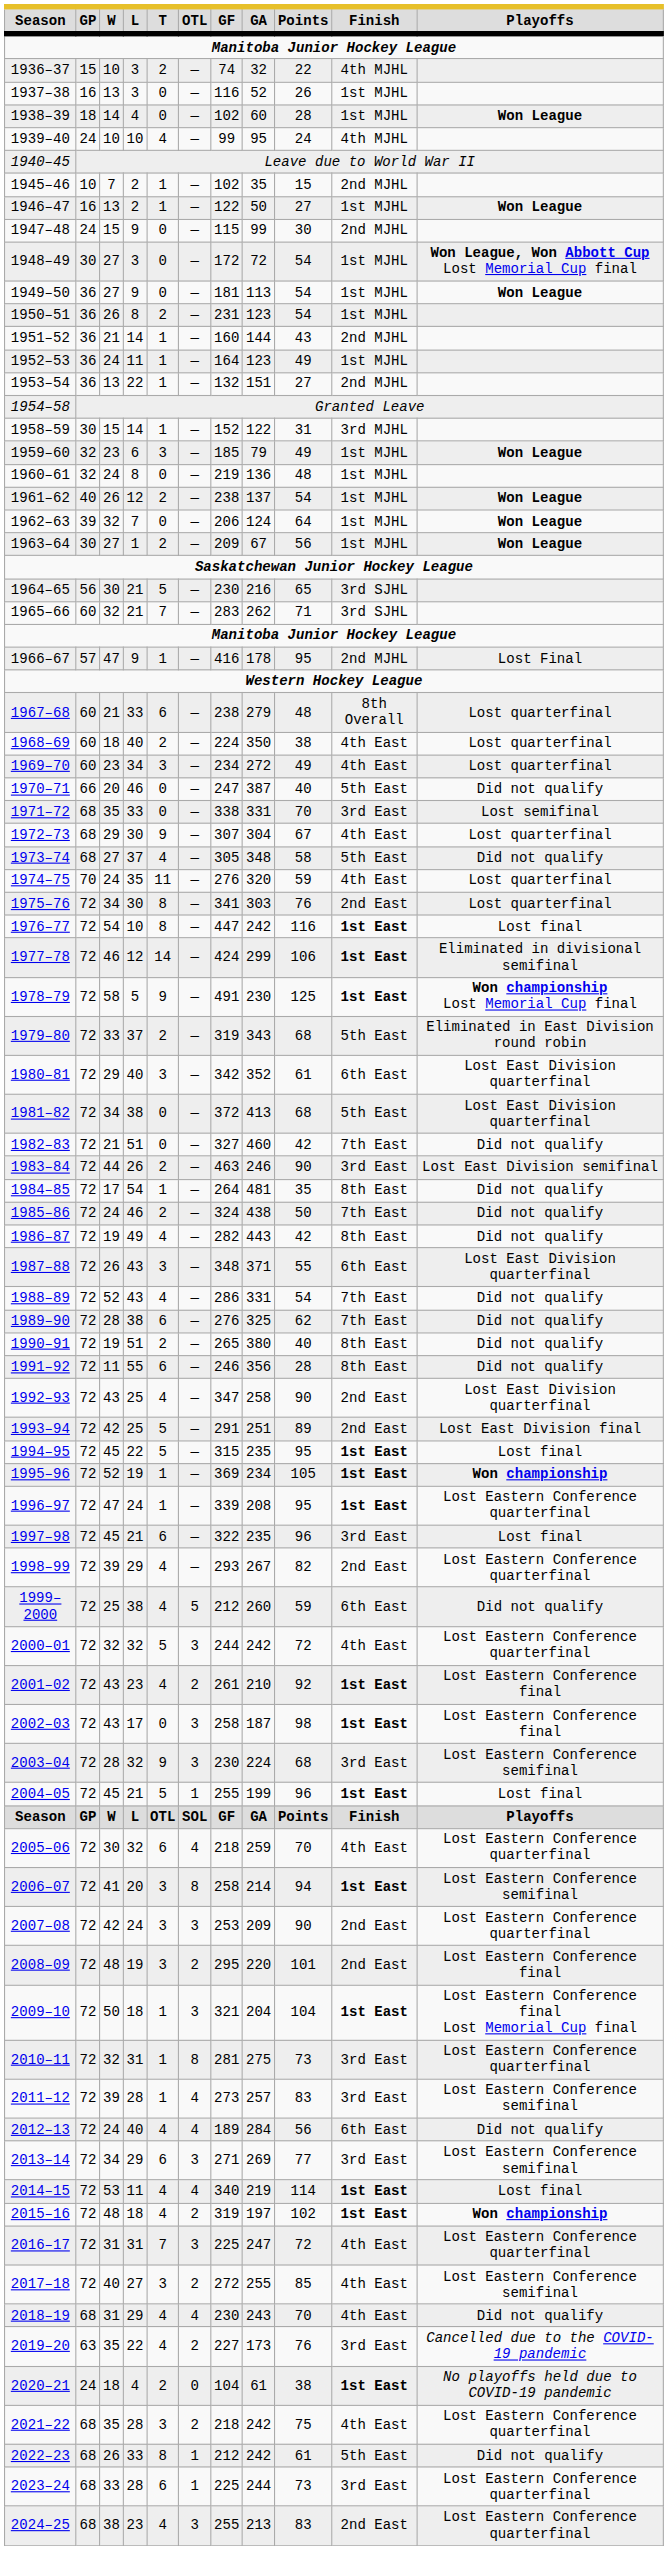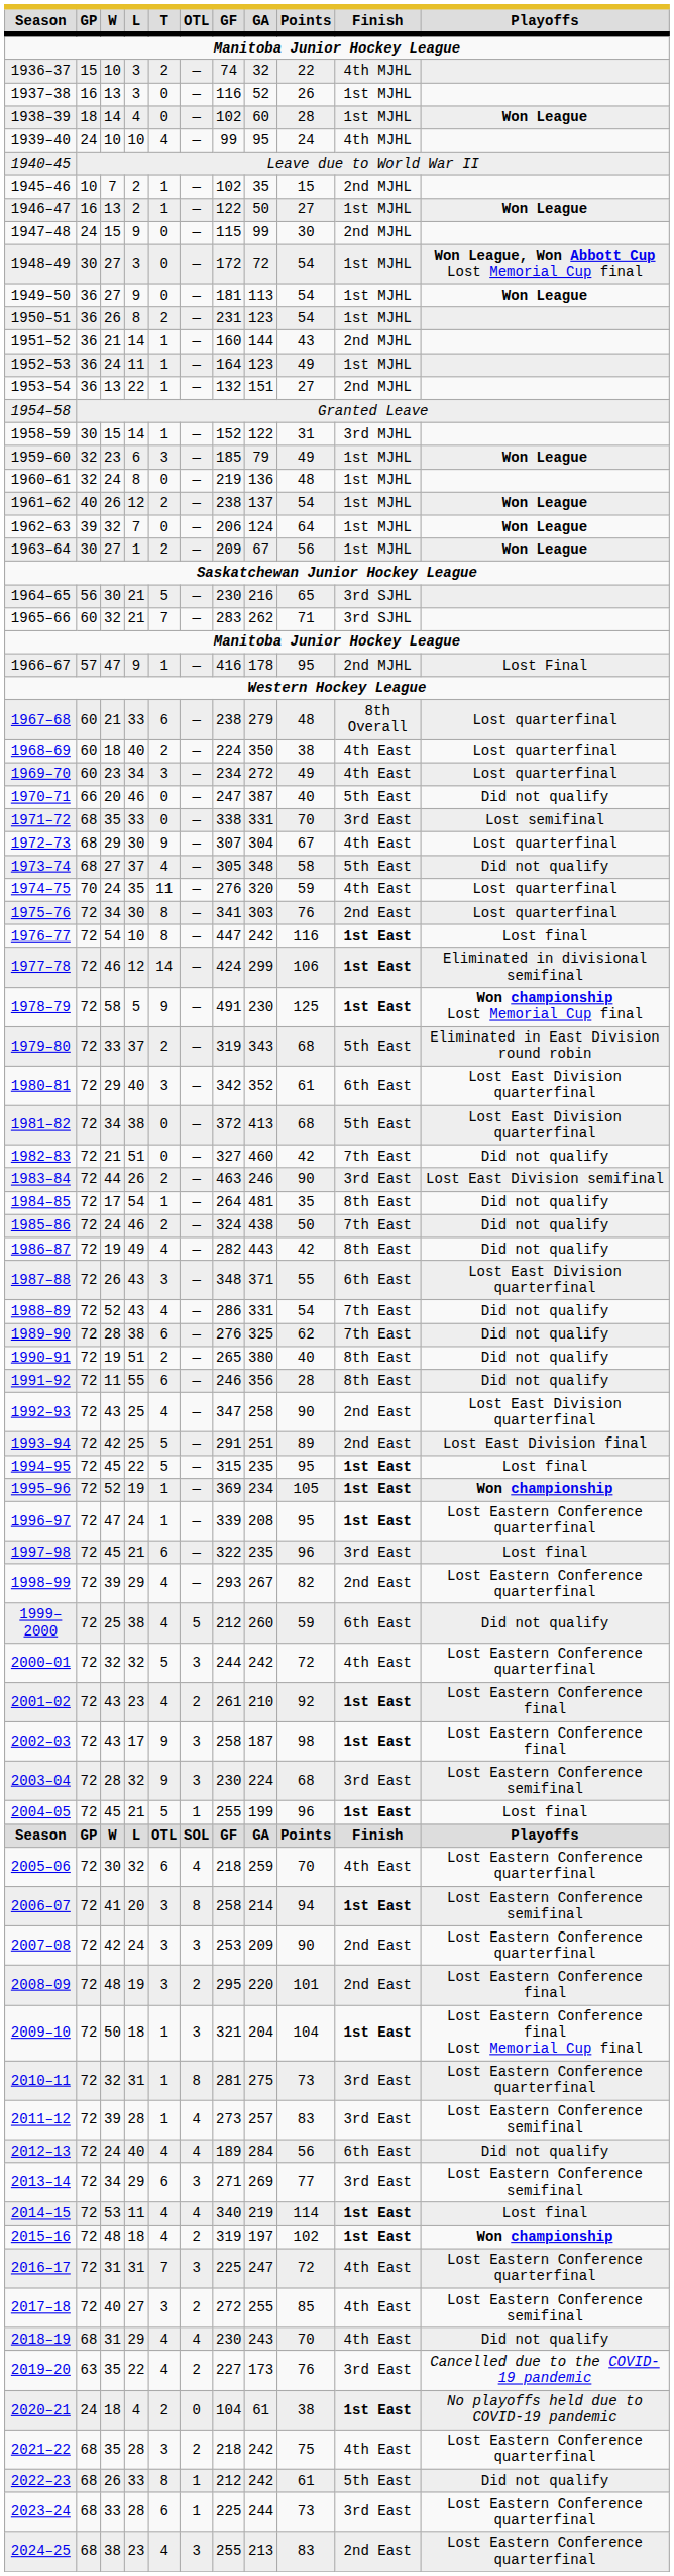2002–03 | T: 0 -> 9
